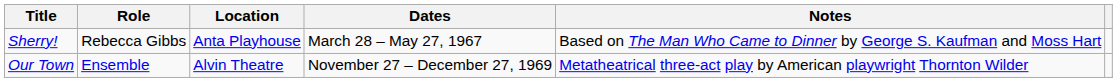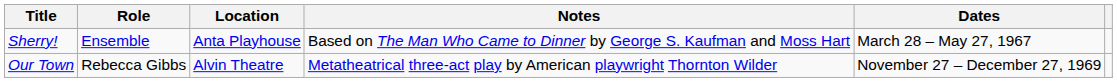columns swapped: Dates <-> Notes
Sherry! | Role: Rebecca Gibbs -> Ensemble
Our Town | Role: Ensemble -> Rebecca Gibbs
